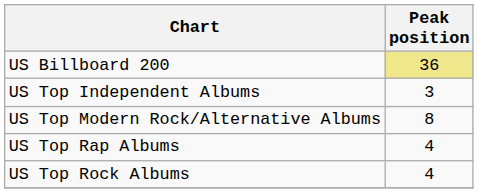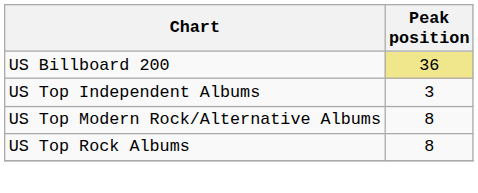- row: US Top Rap Albums | 4
US Top Rock Albums | Peak position: 4 -> 8
